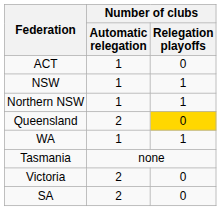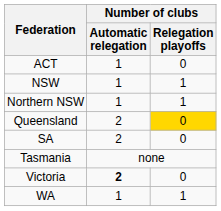rows swapped: SA <-> WA
Victoria | Number of clubs / Automatic relegation: normal -> bold
